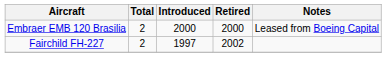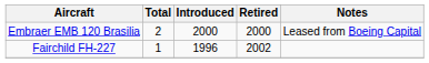Fairchild FH-227 | Total: 2 -> 1
Fairchild FH-227 | Introduced: 1997 -> 1996
